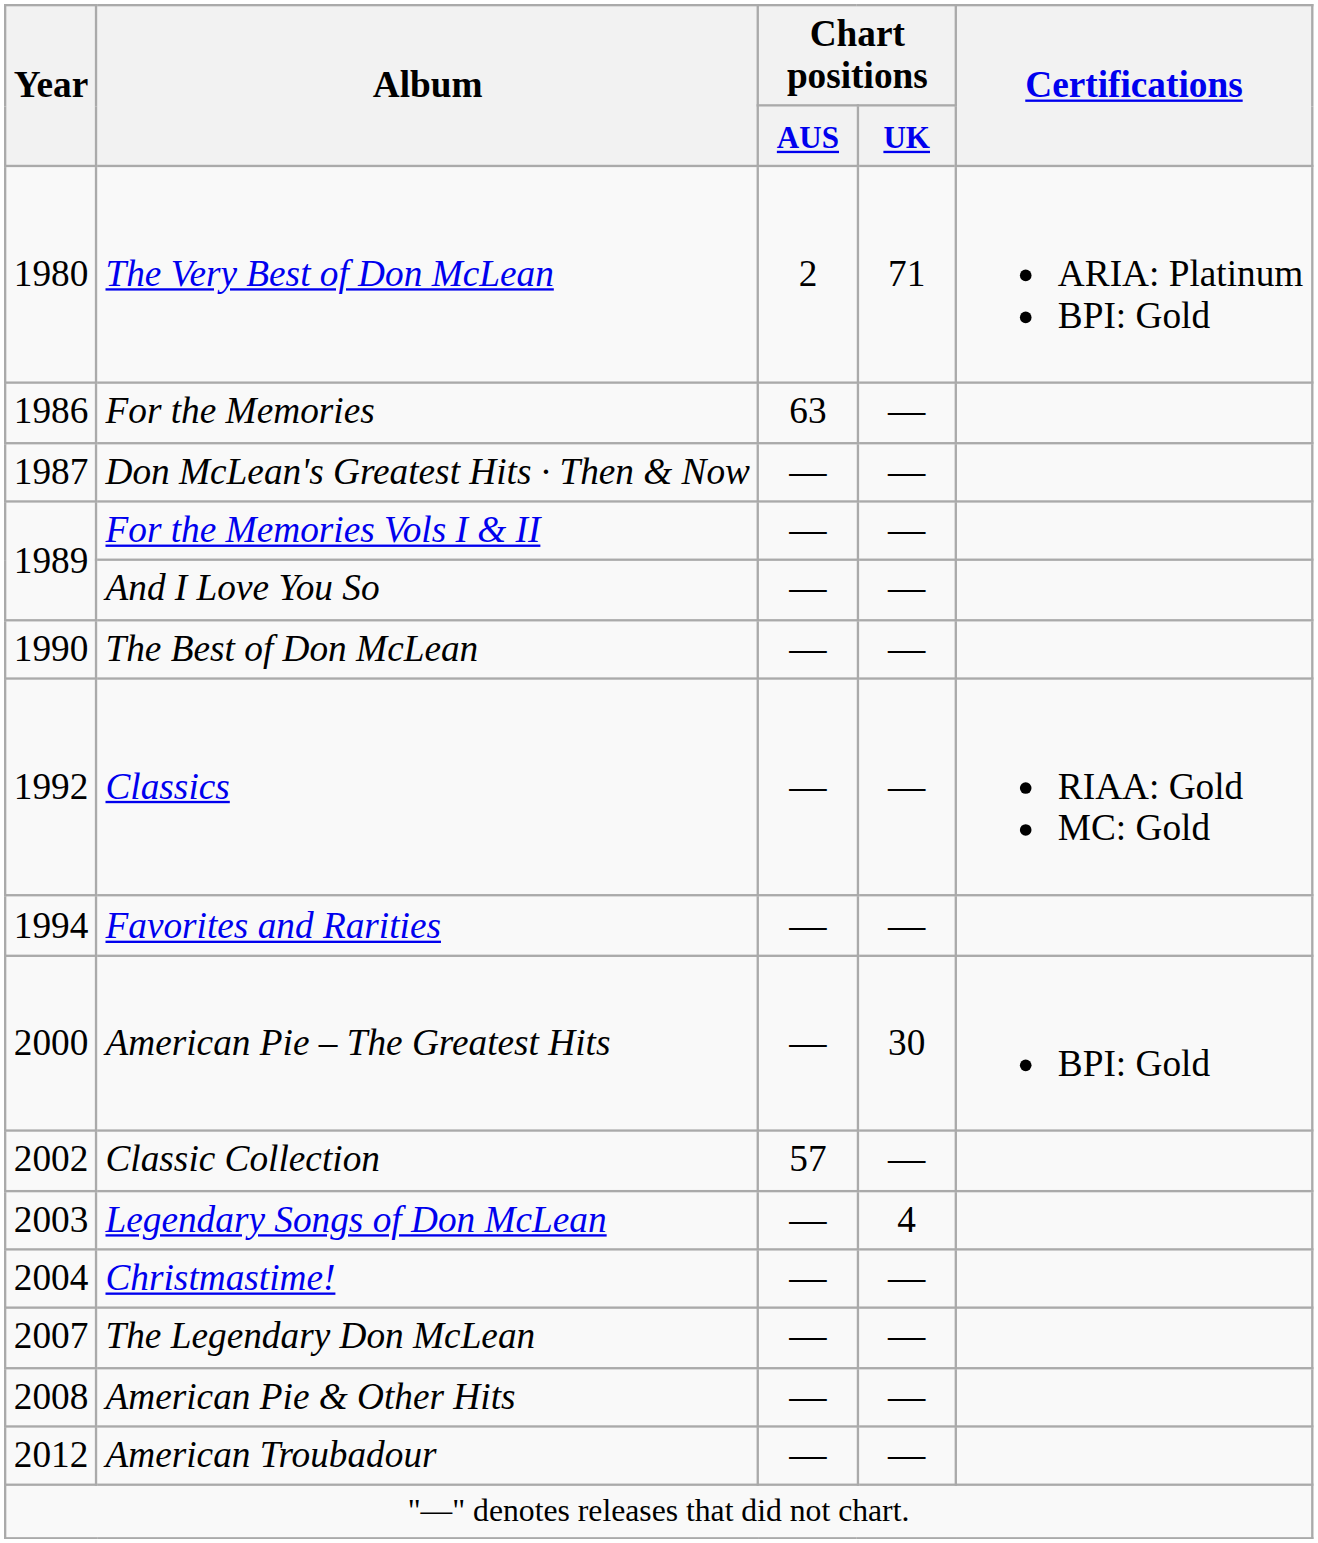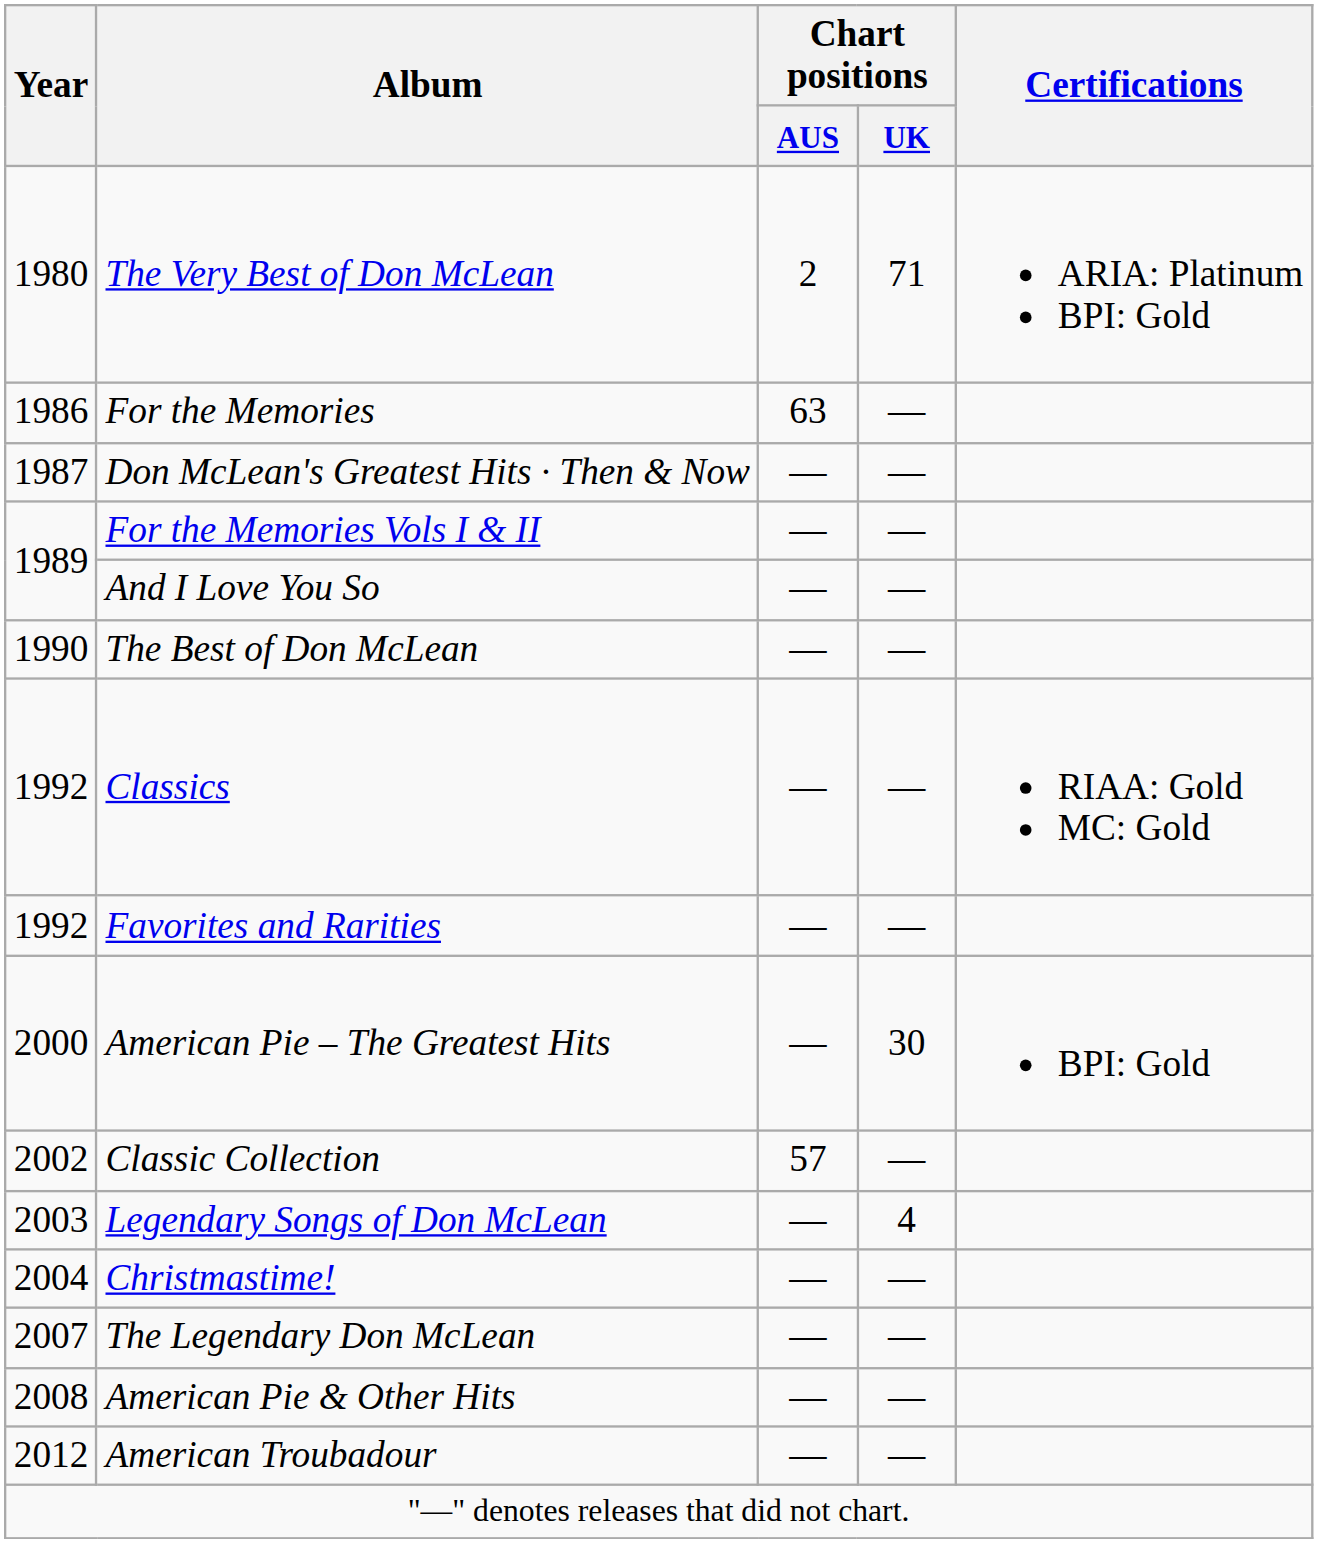Favorites and Rarities | Year: 1994 -> 1992
